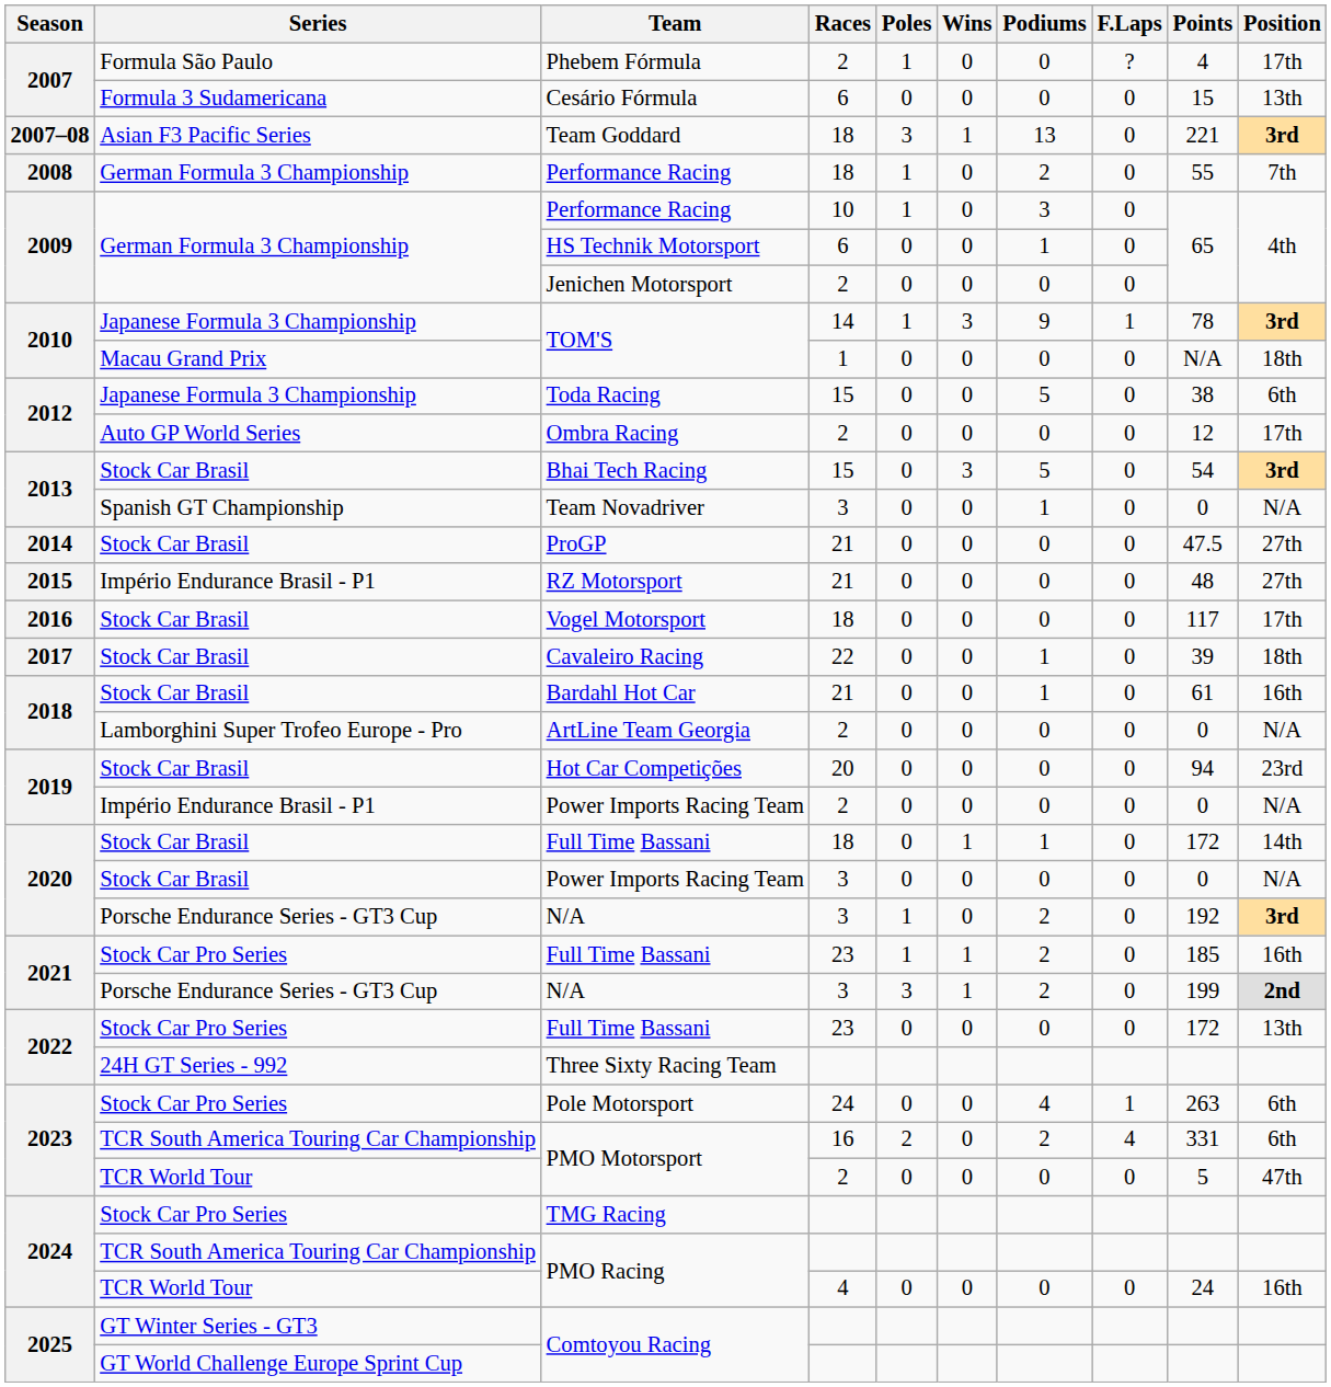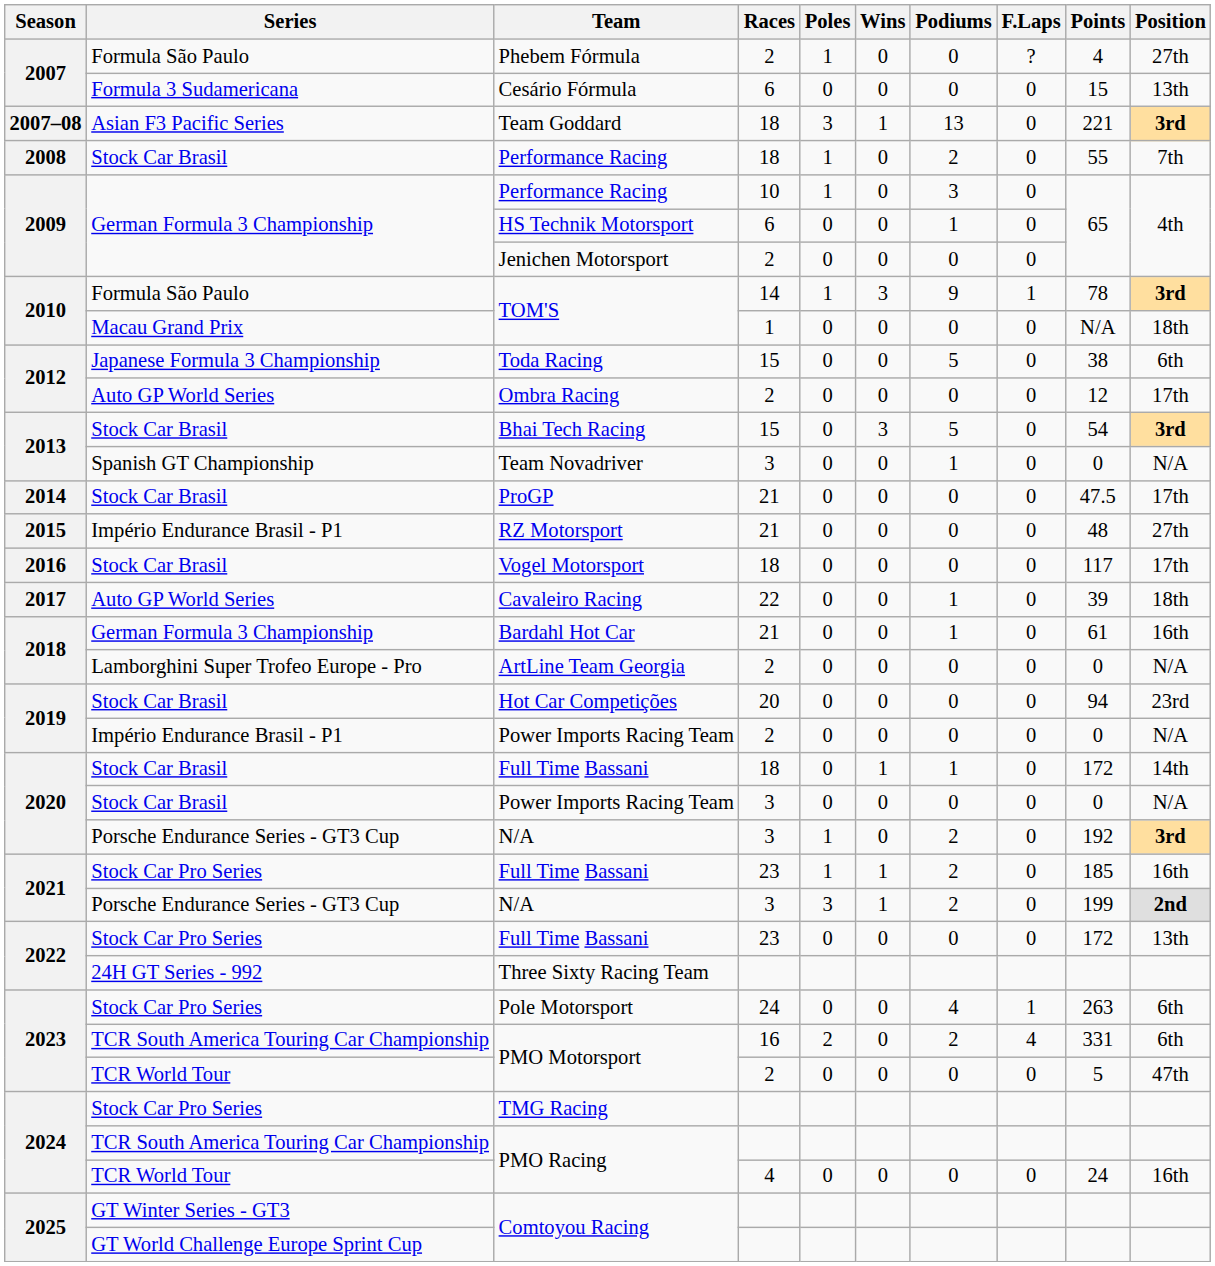Phebem Fórmula | Position: 17th -> 27th
Performance Racing / 18 | Series: German Formula 3 Championship -> Stock Car Brasil
TOM'S / 14 | Series: Japanese Formula 3 Championship -> Formula São Paulo
ProGP | Position: 27th -> 17th
Cavaleiro Racing | Series: Stock Car Brasil -> Auto GP World Series
Bardahl Hot Car | Series: Stock Car Brasil -> German Formula 3 Championship
